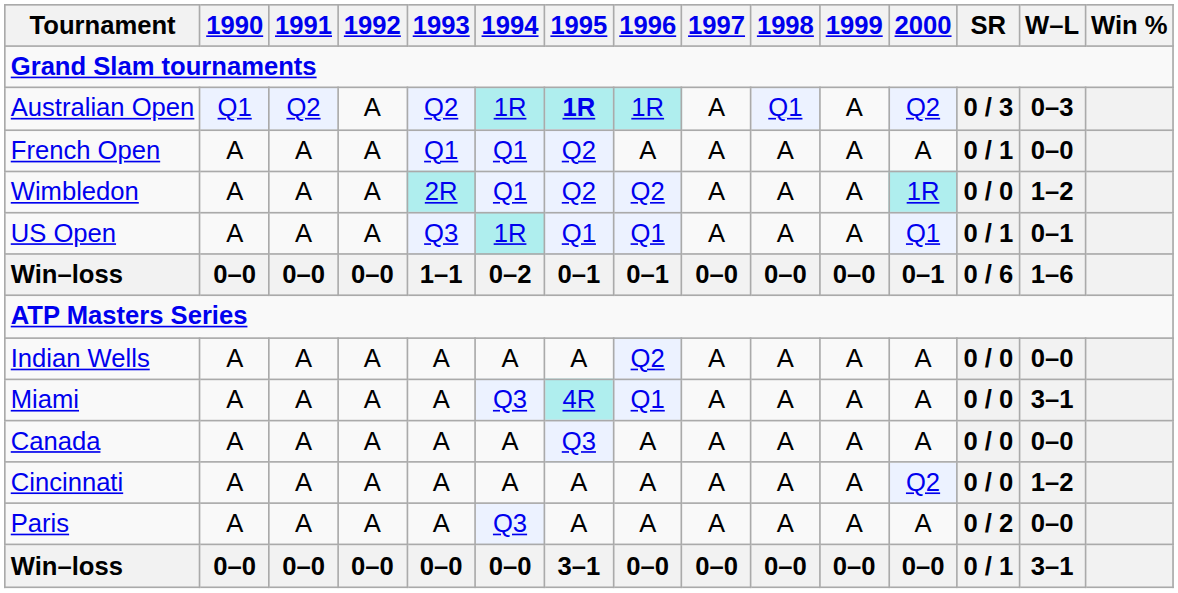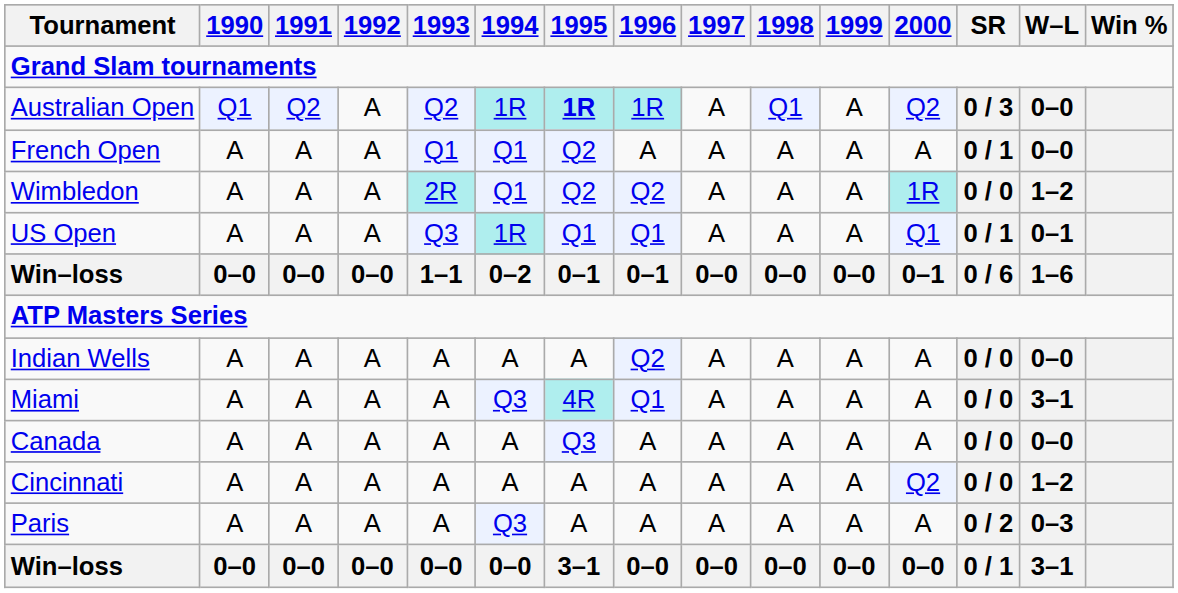Australian Open | W–L: 0–3 -> 0–0
Paris | W–L: 0–0 -> 0–3
